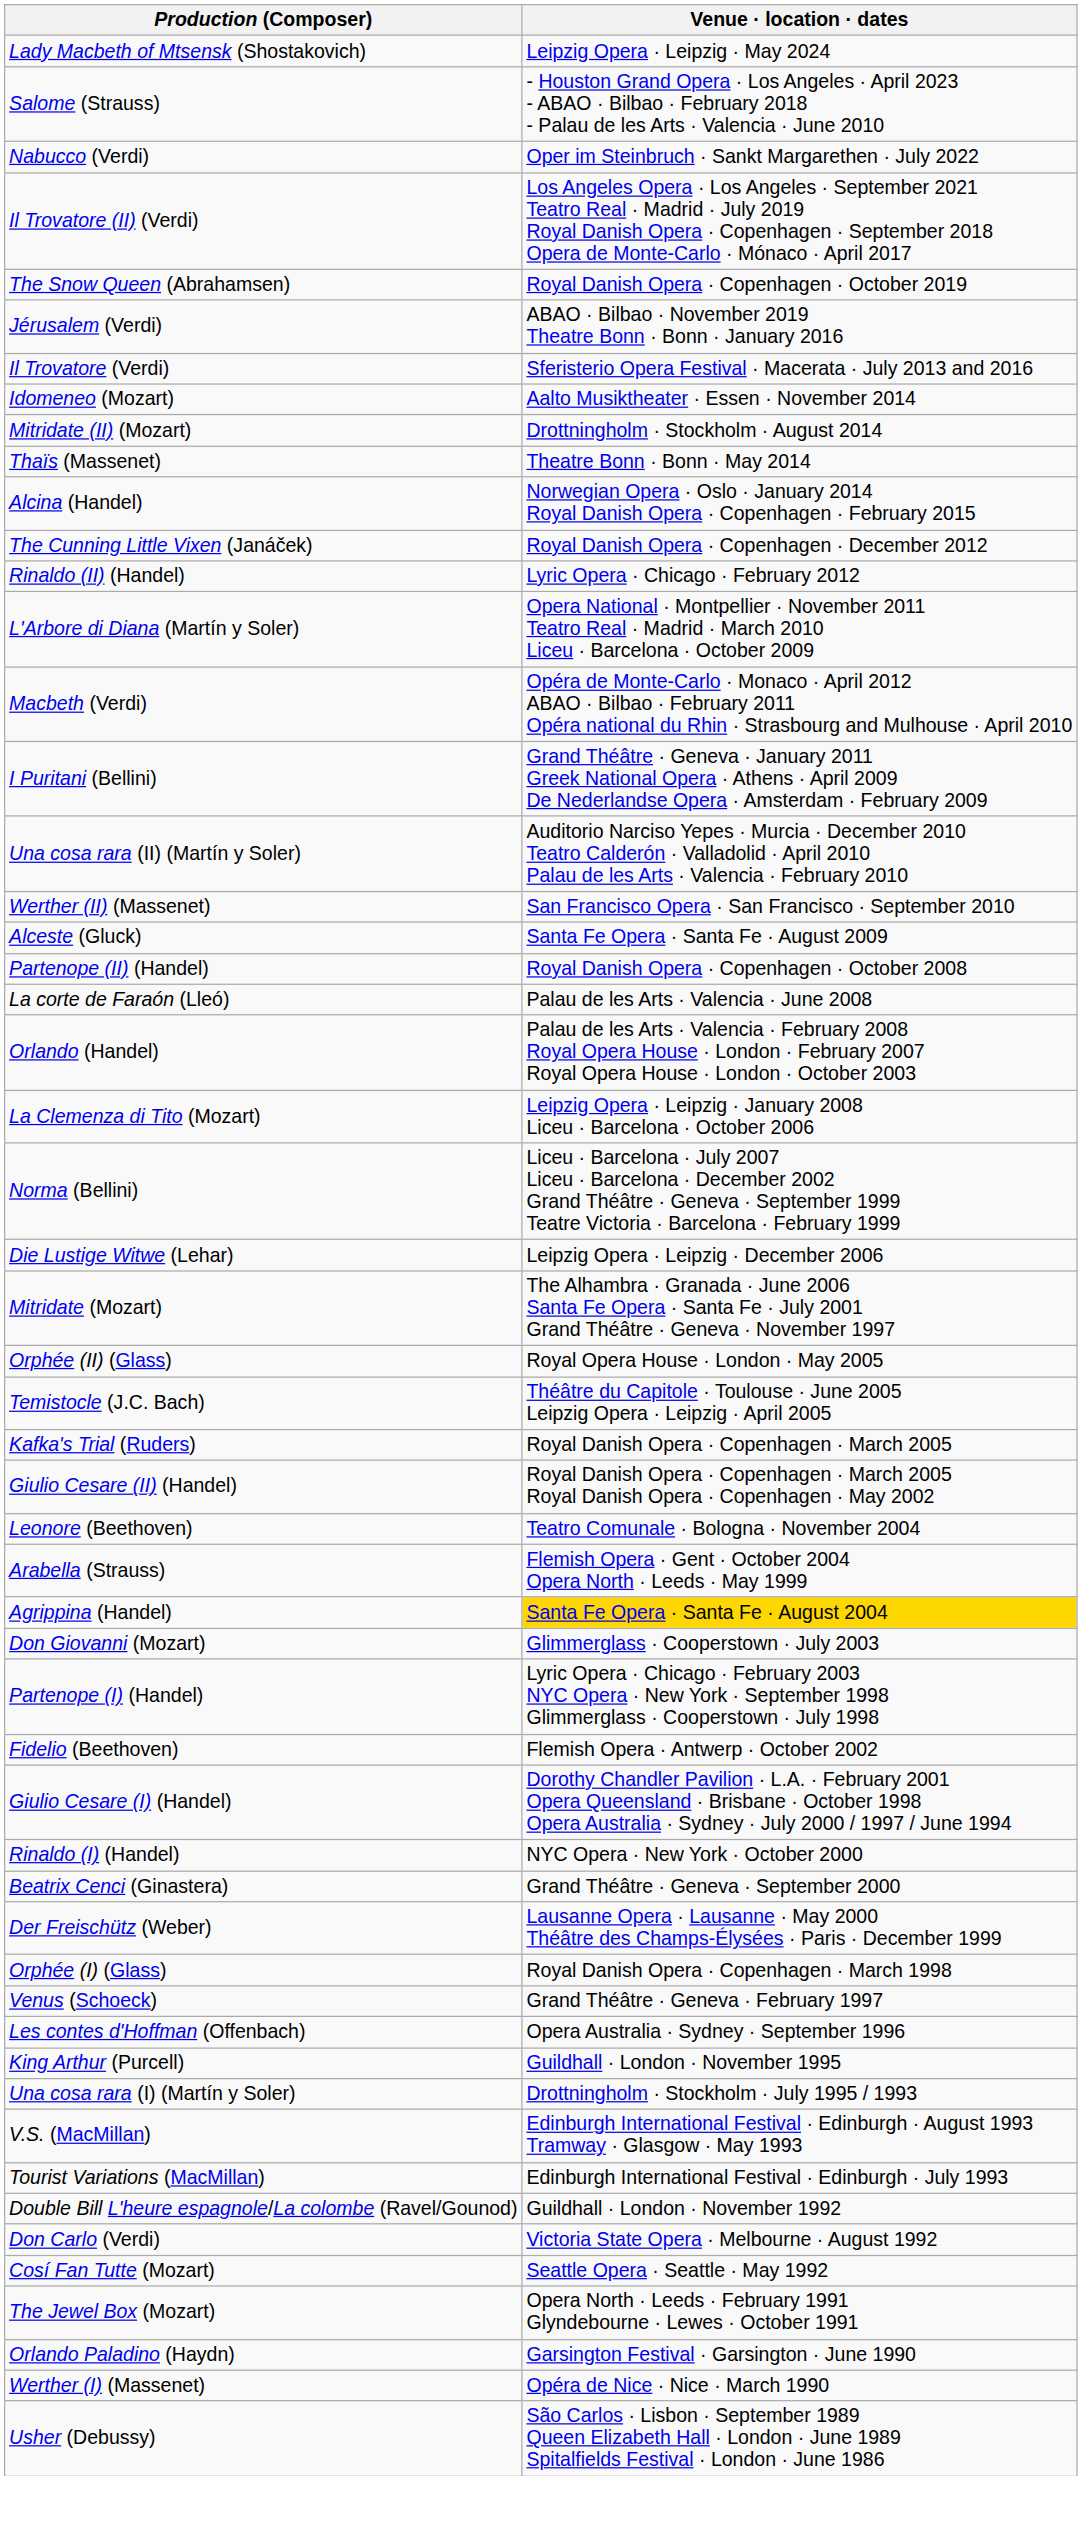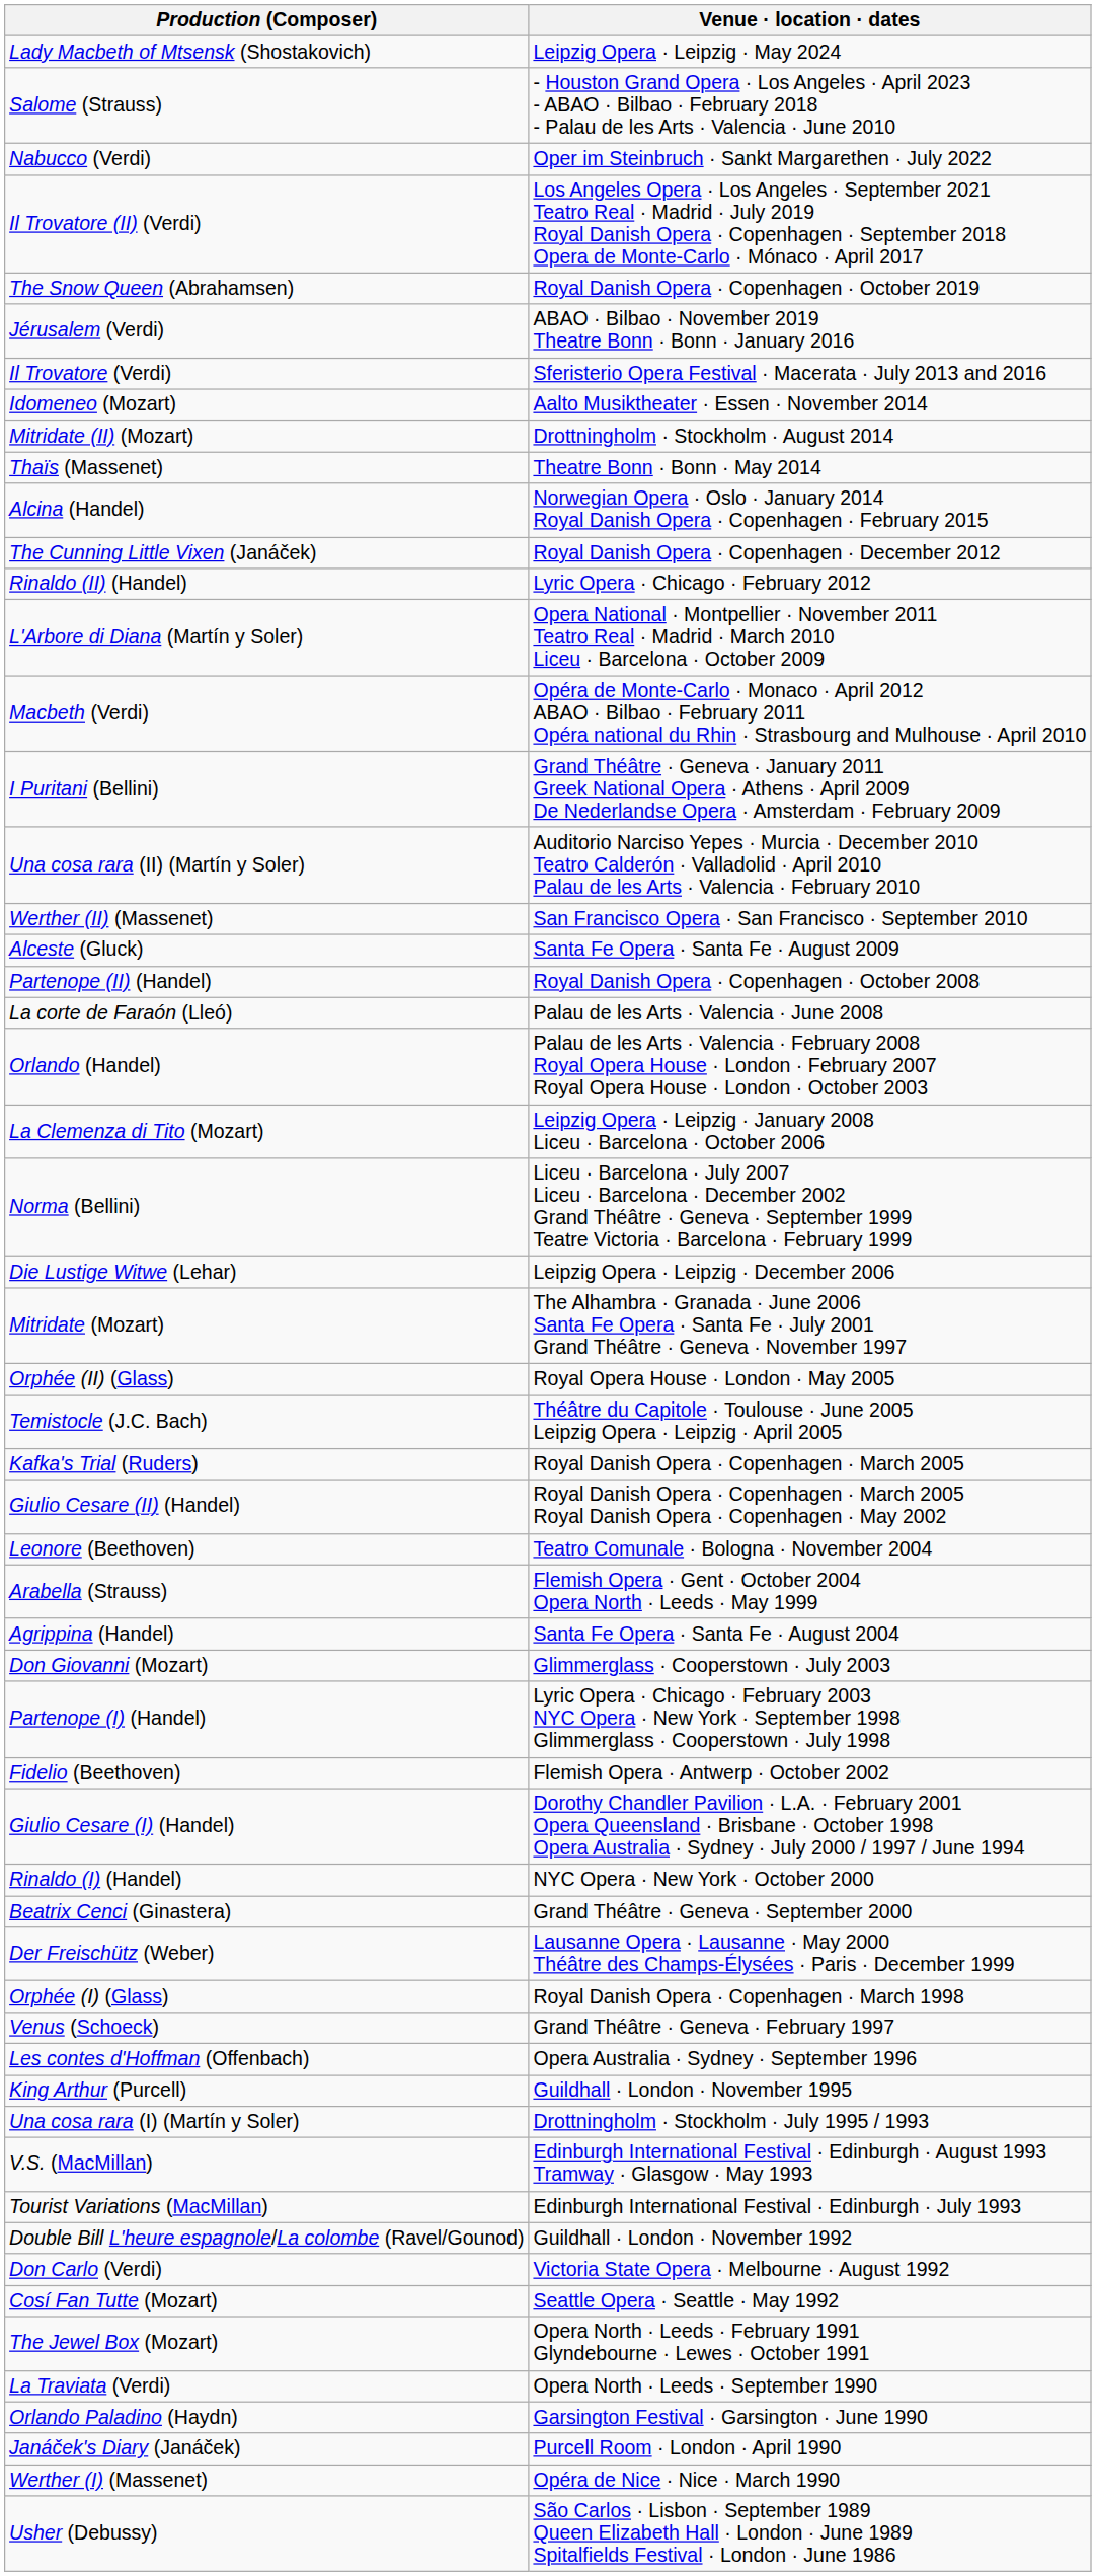Agrippina (Handel) | Venue · location · dates: gold background -> no background
+ row: La Traviata (Verdi) | Opera North · Leeds · September 1990
+ row: Janáček's Diary (Janáček) | Purcell Room · London · April 1990
